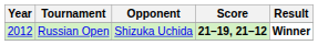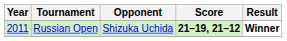Russian Open | Year: 2012 -> 2011
